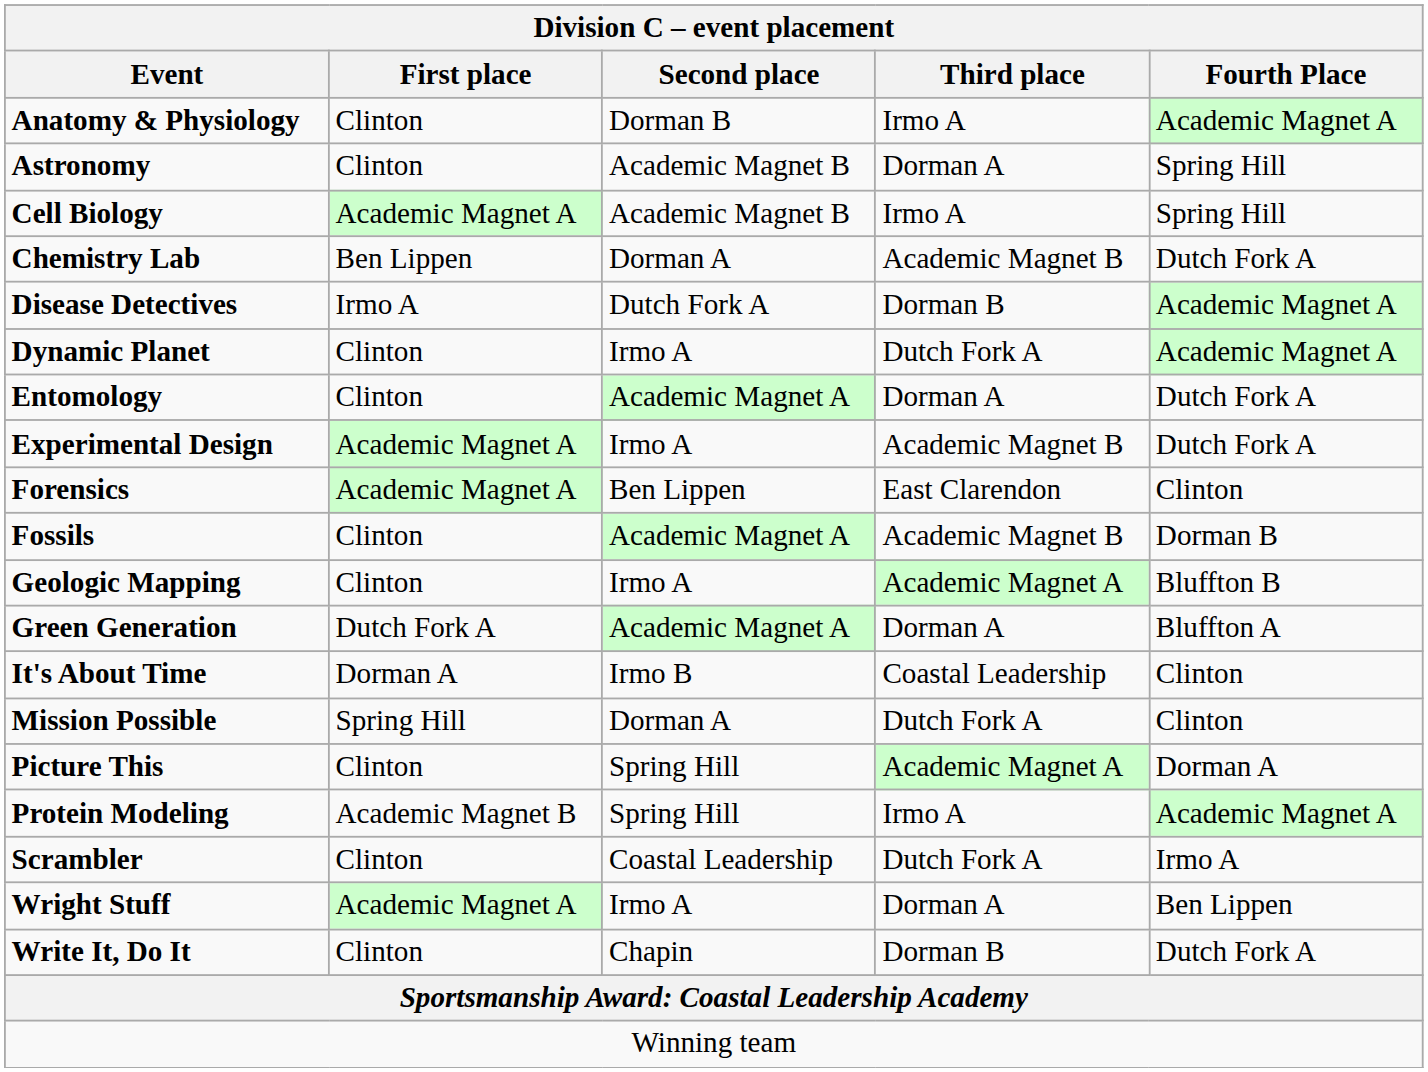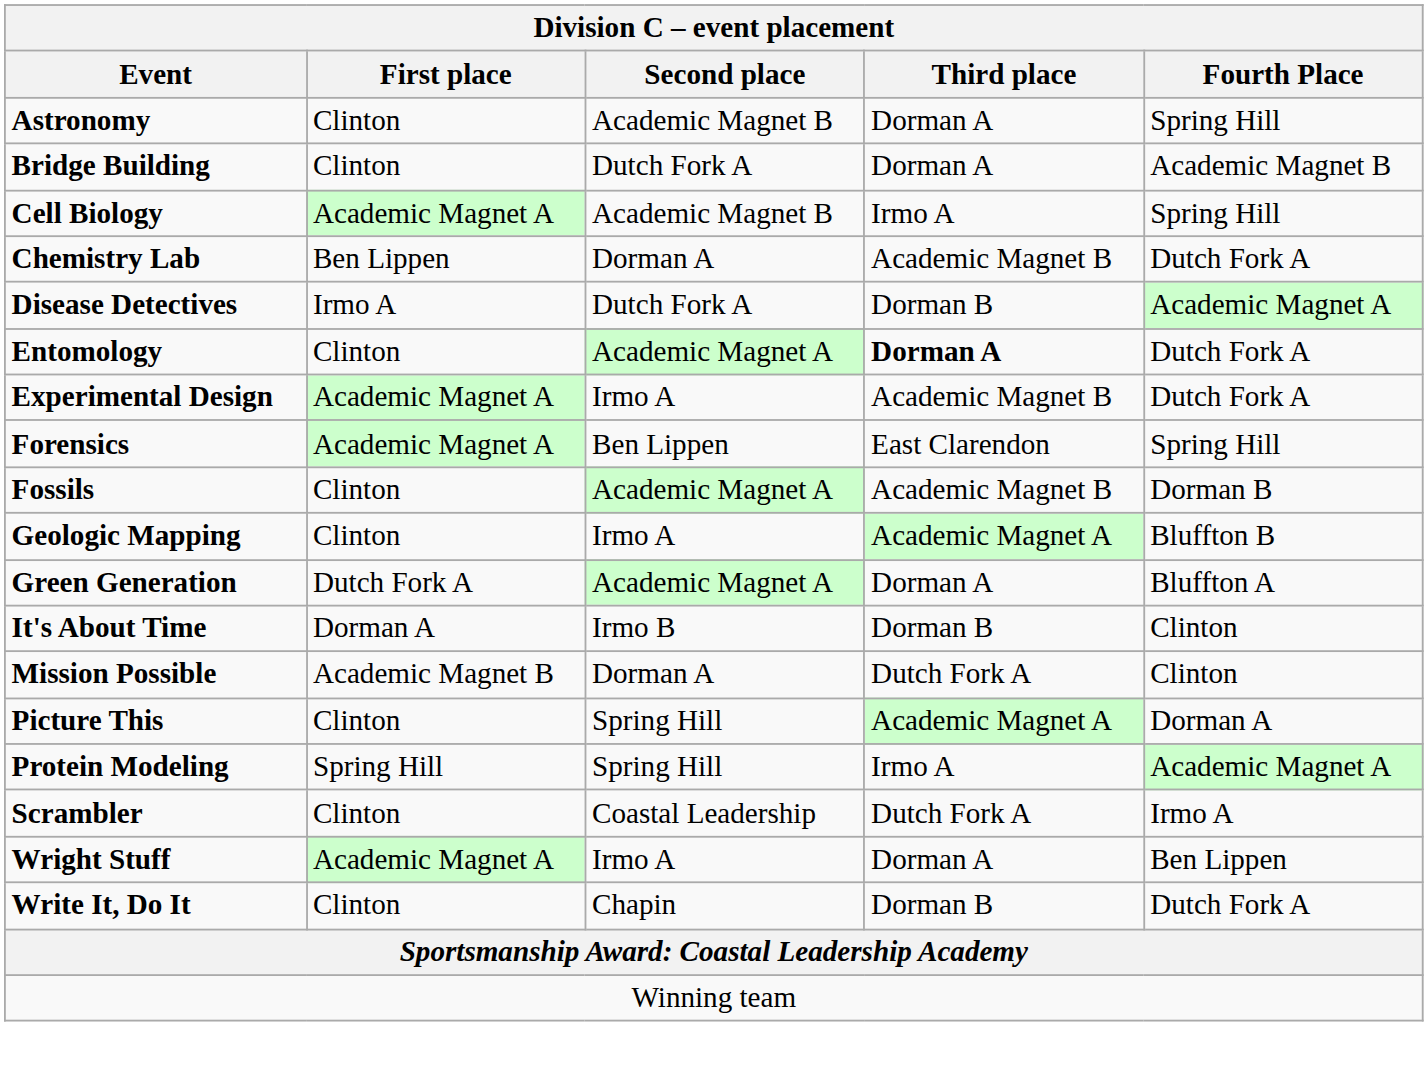- row: Anatomy & Physiology | Clinton | Dorman B | Irmo A | Academic Magnet A
+ row: Bridge Building | Clinton | Dutch Fork A | Dorman A | Academic Magnet B
- row: Dynamic Planet | Clinton | Irmo A | Dutch Fork A | Academic Magnet A
Entomology | Third place: normal -> bold
Forensics | Fourth Place: Clinton -> Spring Hill
It's About Time | Third place: Coastal Leadership -> Dorman B
Mission Possible | First place: Spring Hill -> Academic Magnet B
Protein Modeling | First place: Academic Magnet B -> Spring Hill
